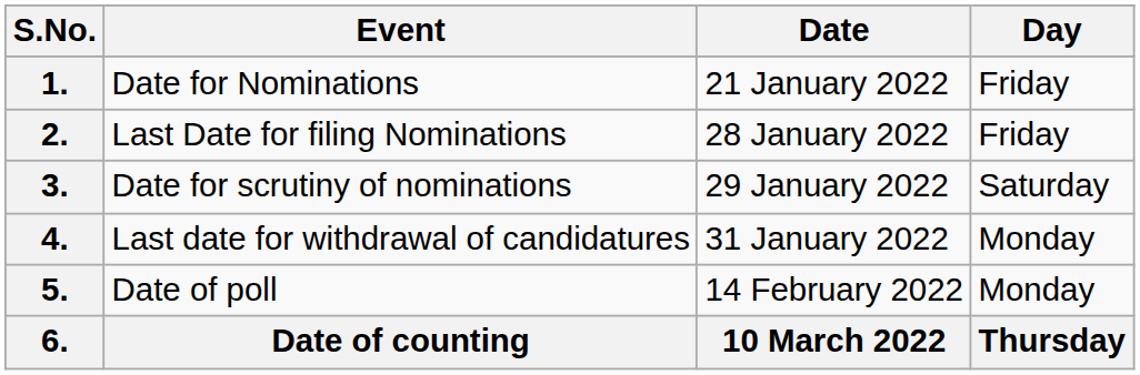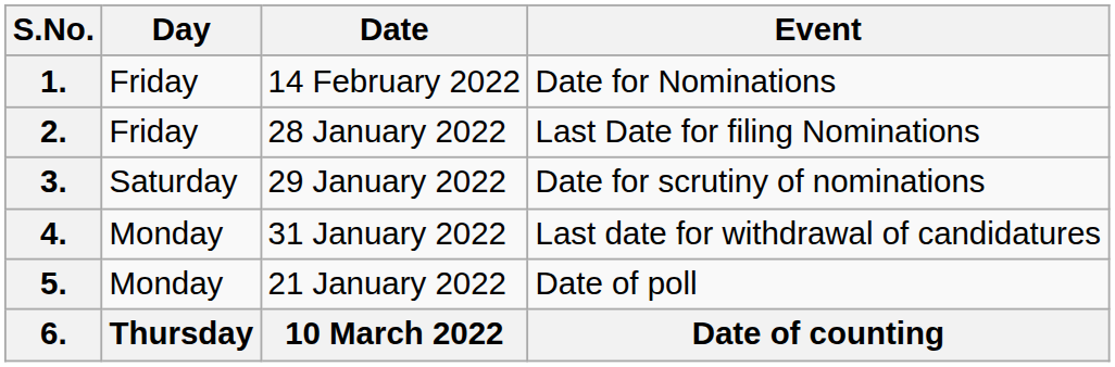columns swapped: Event <-> Day
1. | Date: 21 January 2022 -> 14 February 2022
5. | Date: 14 February 2022 -> 21 January 2022
